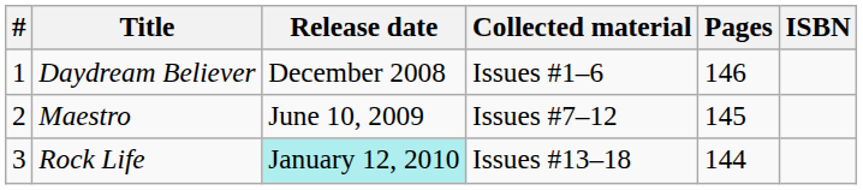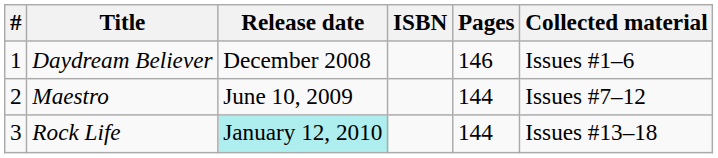columns swapped: Collected material <-> ISBN
Maestro | Pages: 145 -> 144
